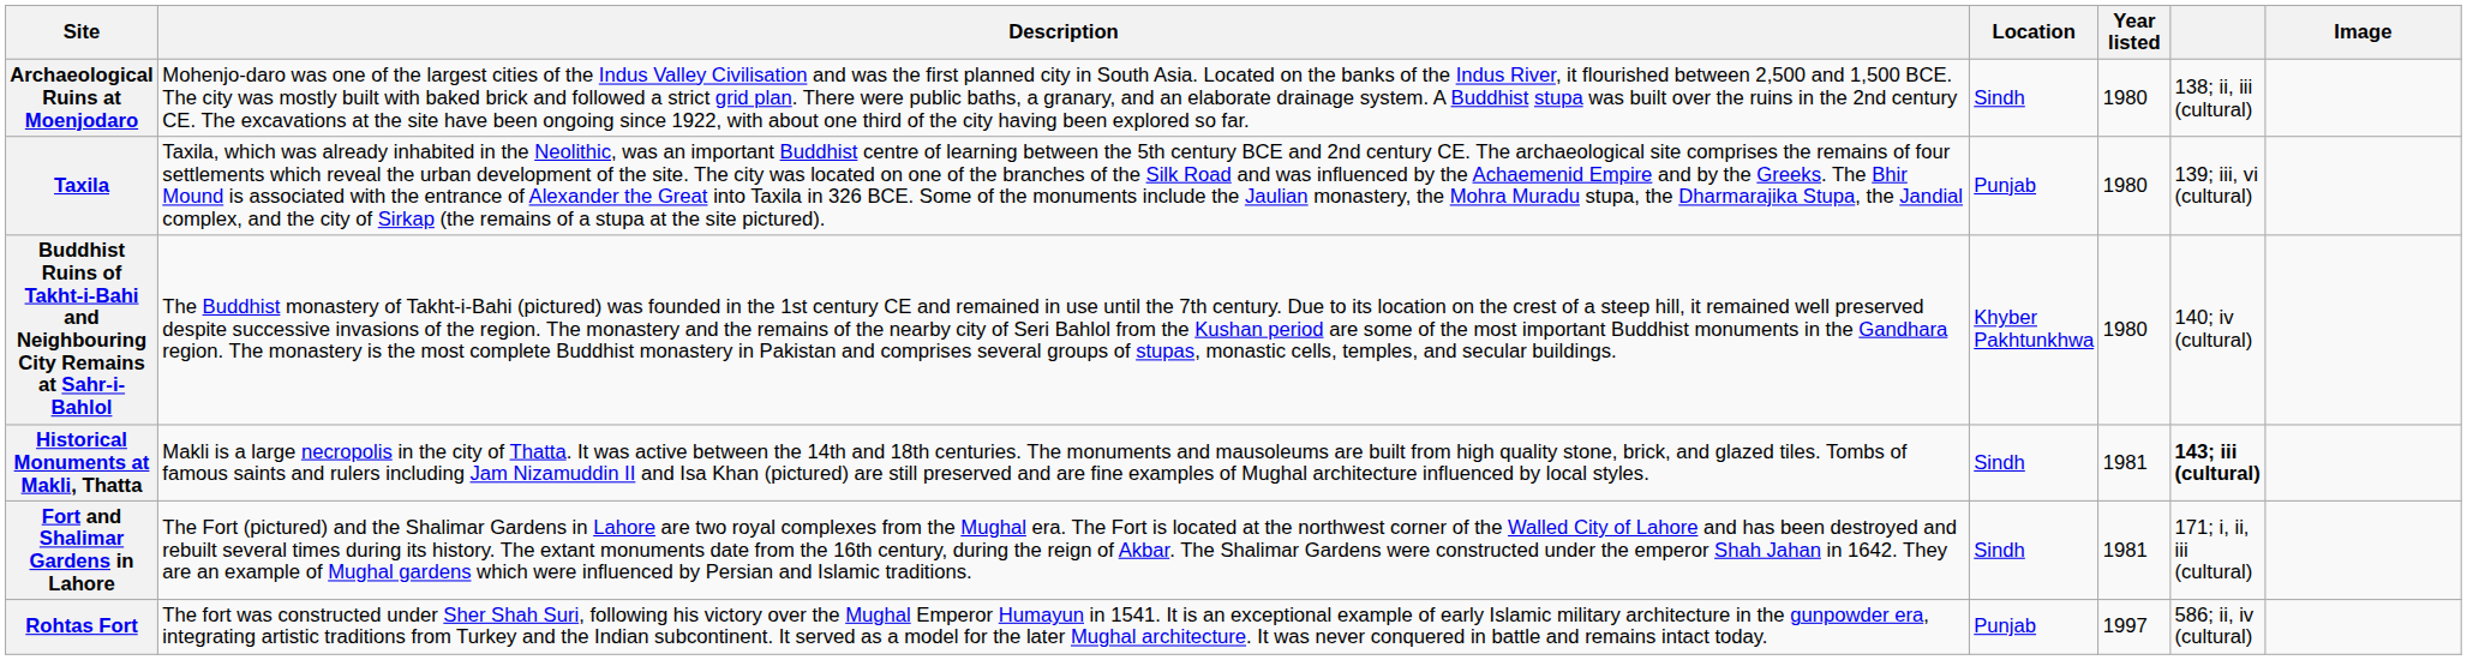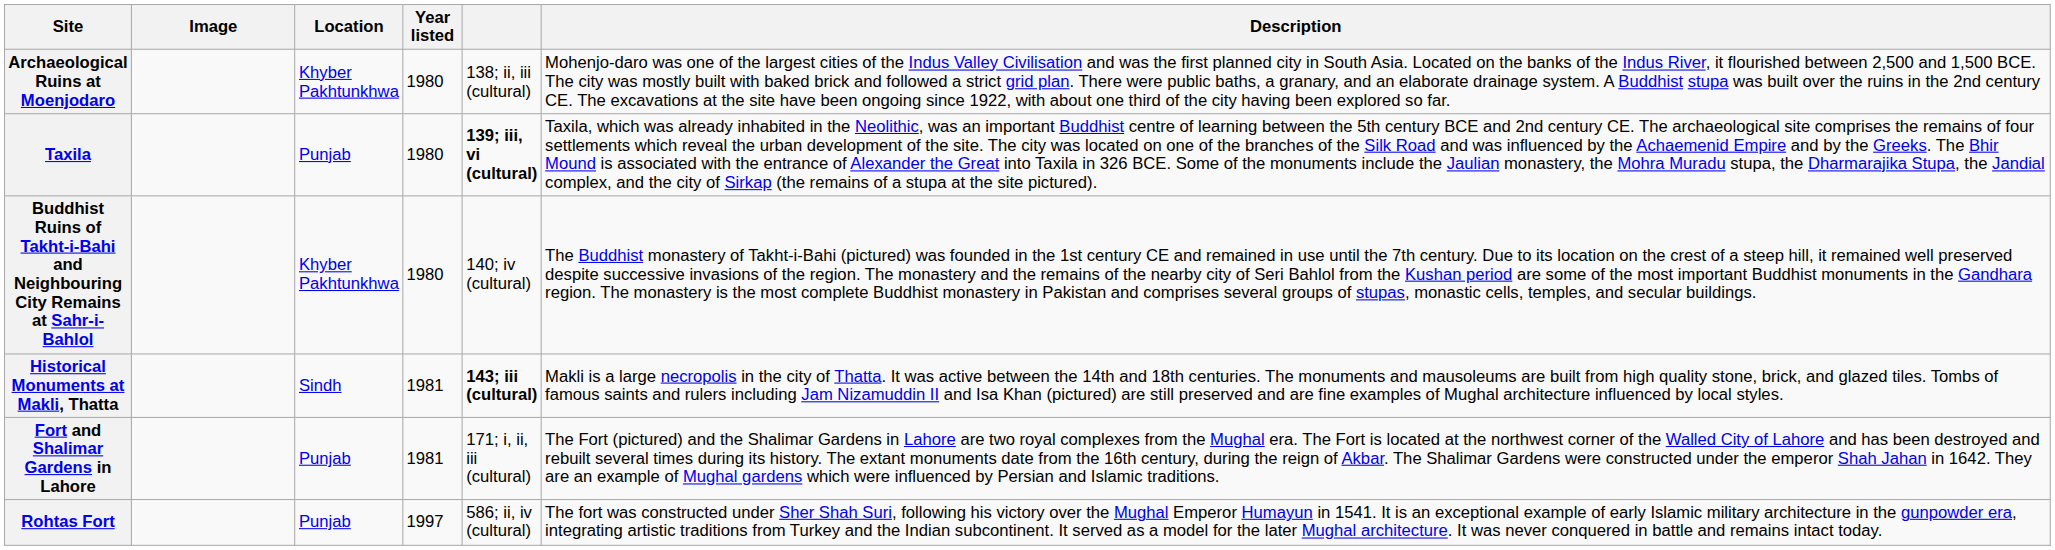columns swapped: Image <-> Description
Archaeological Ruins at Moenjodaro | Location: Sindh -> Khyber Pakhtunkhwa
Taxila | column 5: normal -> bold
Fort and Shalimar Gardens in Lahore | Location: Sindh -> Punjab
